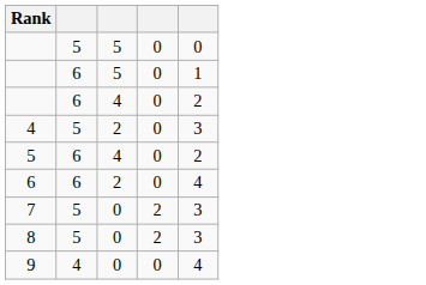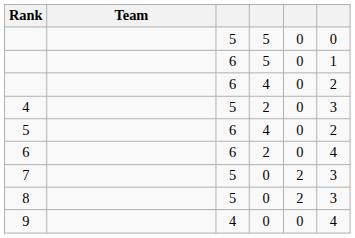+ column: Team
